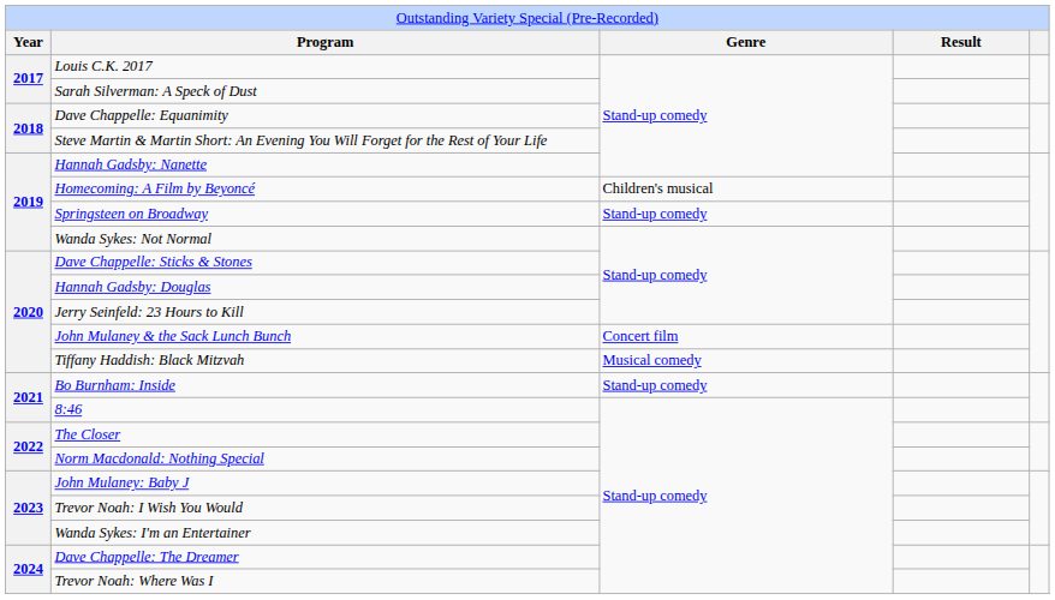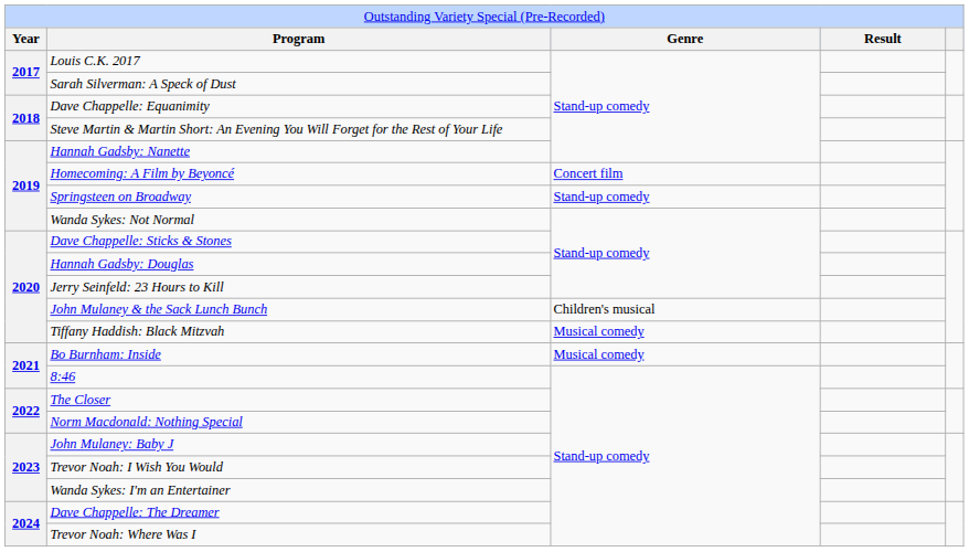Homecoming: A Film by Beyoncé | column 3: Children's musical -> Concert film
John Mulaney & the Sack Lunch Bunch | column 3: Concert film -> Children's musical
Bo Burnham: Inside | column 3: Stand-up comedy -> Musical comedy
